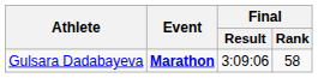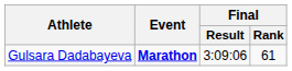Gulsara Dadabayeva | Final / Rank: 58 -> 61
